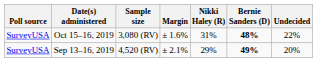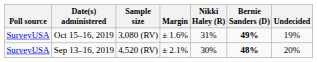Oct 15–16, 2019 | Bernie Sanders (D): 48% -> 49%
Oct 15–16, 2019 | Undecided: 22% -> 19%
Sep 13–16, 2019 | Nikki Haley (R): 29% -> 30%
Sep 13–16, 2019 | Bernie Sanders (D): 49% -> 48%
